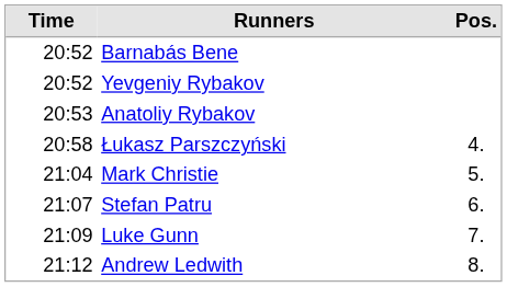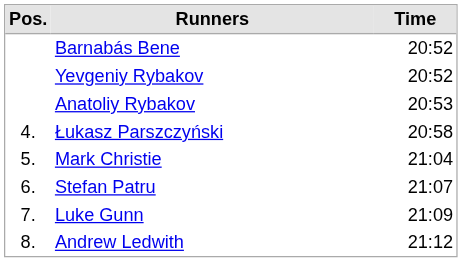columns swapped: Pos. <-> Time
